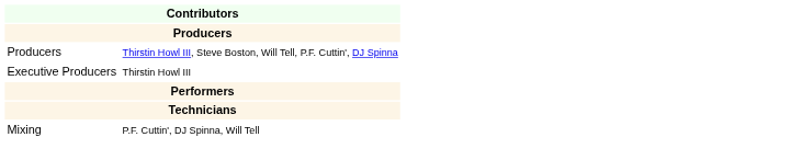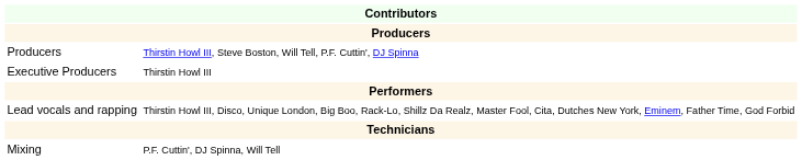+ row: Lead vocals and rapping | Thirstin Howl III, Disco, Unique London, Big Boo, Rack-Lo, Shillz Da Realz, Master Fool, Cita, Dutches New York, Eminem, Father Time, God Forbid
